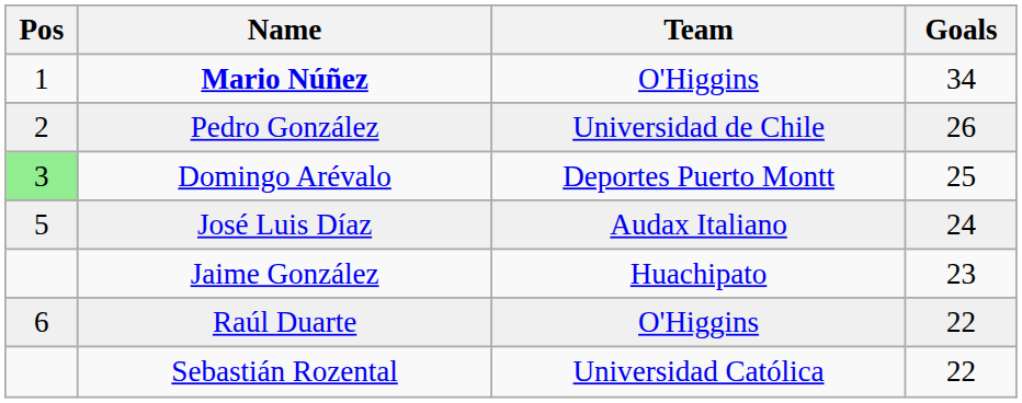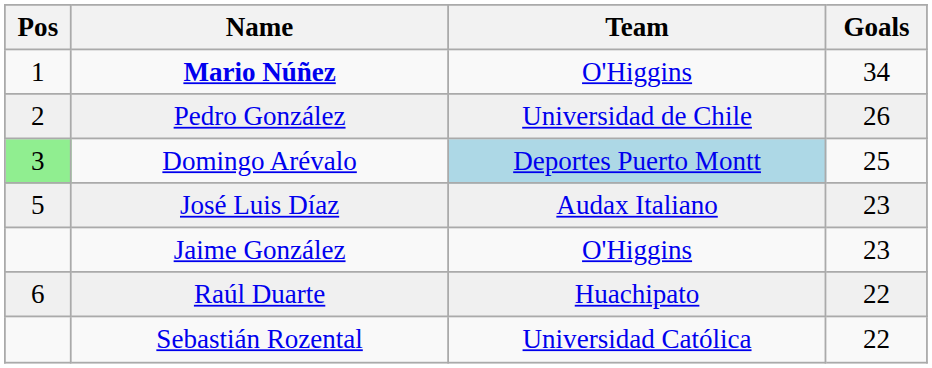Domingo Arévalo | Team: no background -> lightblue background
José Luis Díaz | Goals: 24 -> 23
Jaime González | Team: Huachipato -> O'Higgins
Raúl Duarte | Team: O'Higgins -> Huachipato
